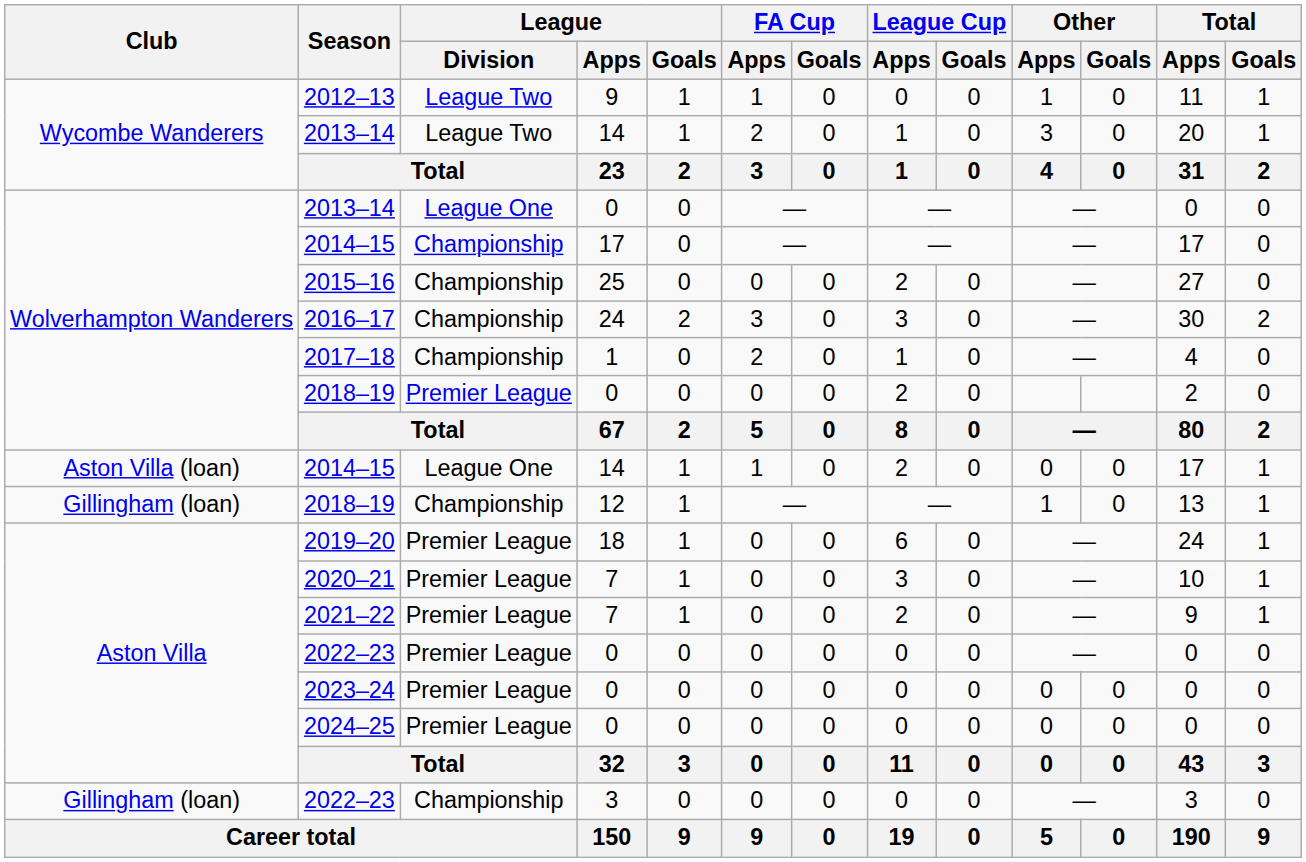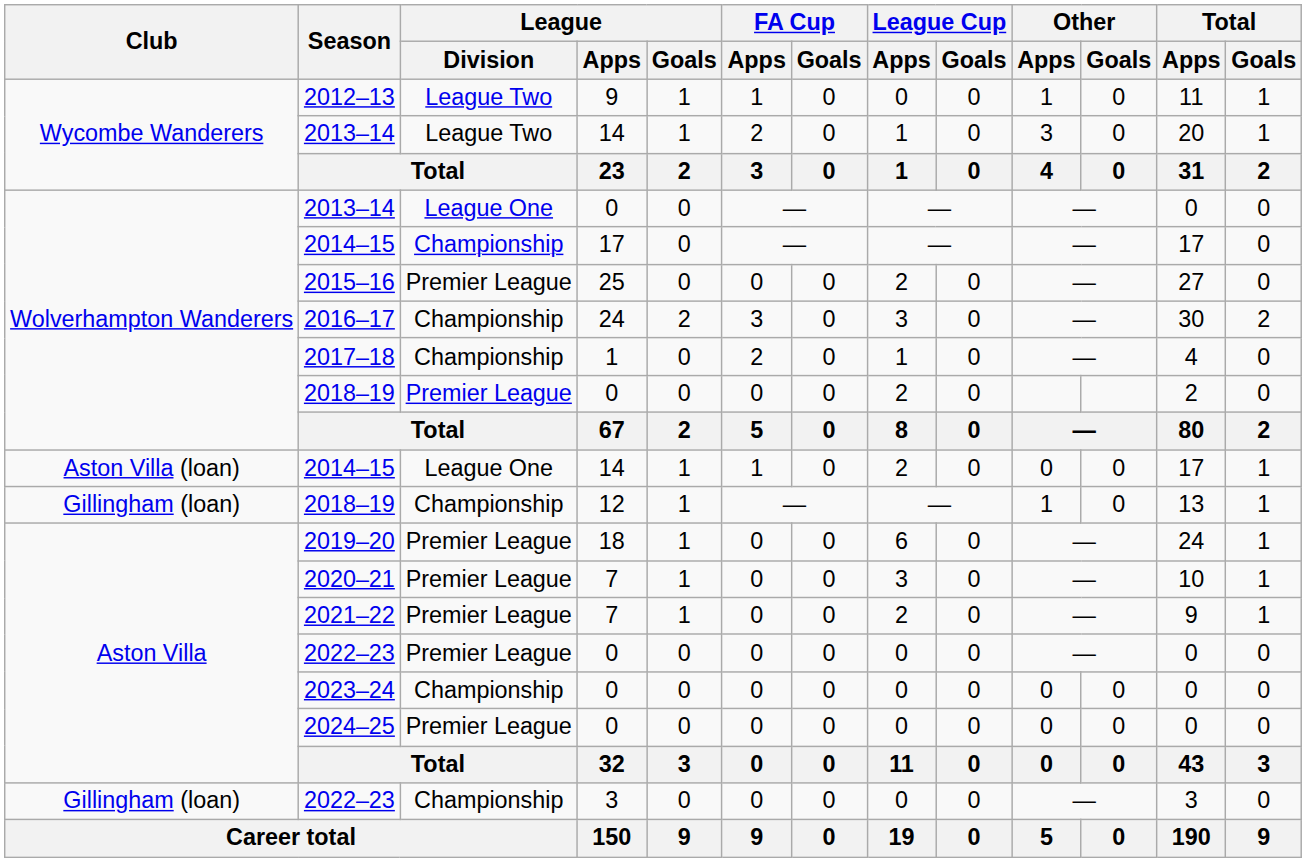2015–16 | League / Division: Championship -> Premier League
2023–24 | League / Division: Premier League -> Championship
